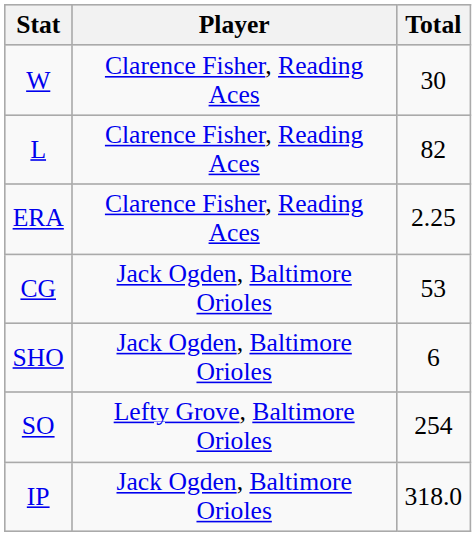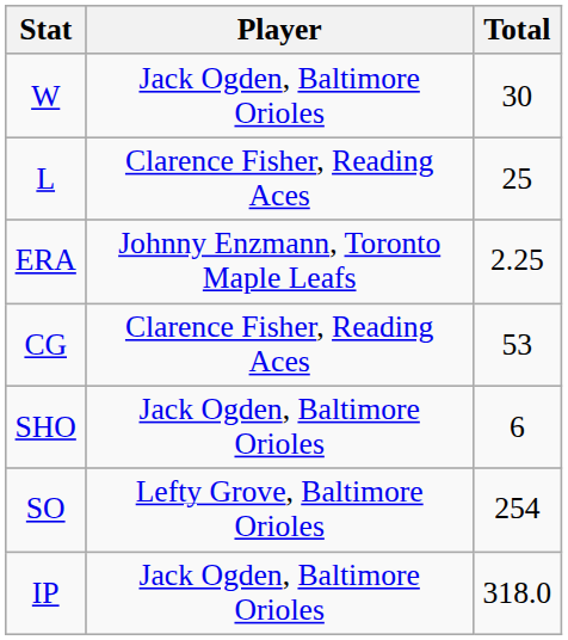W | Player: Clarence Fisher, Reading Aces -> Jack Ogden, Baltimore Orioles
L | Total: 82 -> 25
ERA | Player: Clarence Fisher, Reading Aces -> Johnny Enzmann, Toronto Maple Leafs
CG | Player: Jack Ogden, Baltimore Orioles -> Clarence Fisher, Reading Aces
